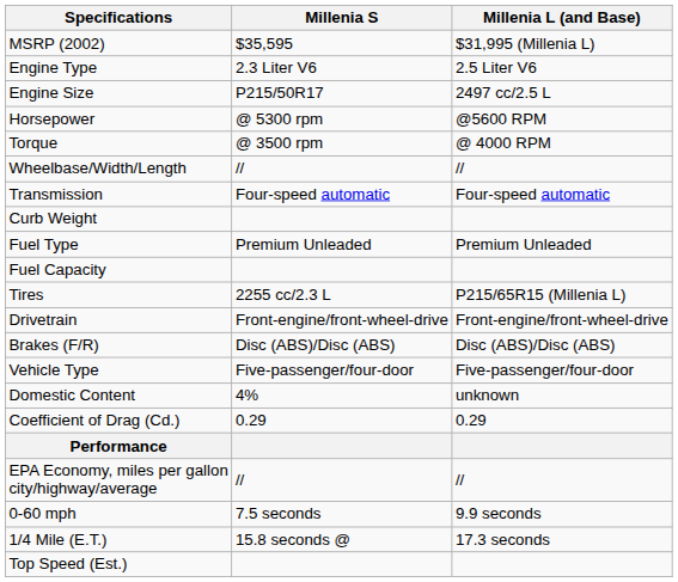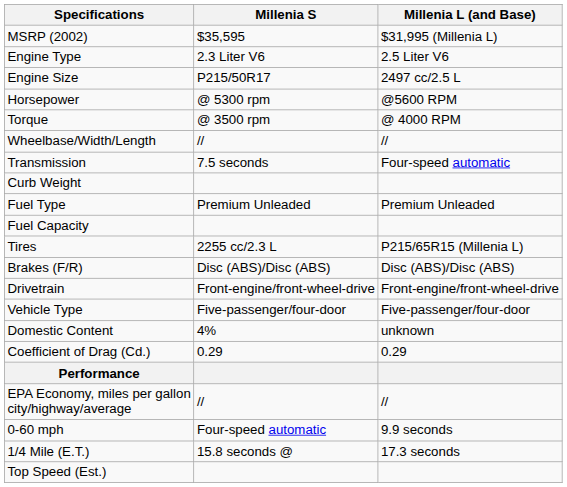Transmission | Millenia S: Four-speed automatic -> 7.5 seconds
rows swapped: Brakes (F/R) <-> Drivetrain
0-60 mph | Millenia S: 7.5 seconds -> Four-speed automatic
